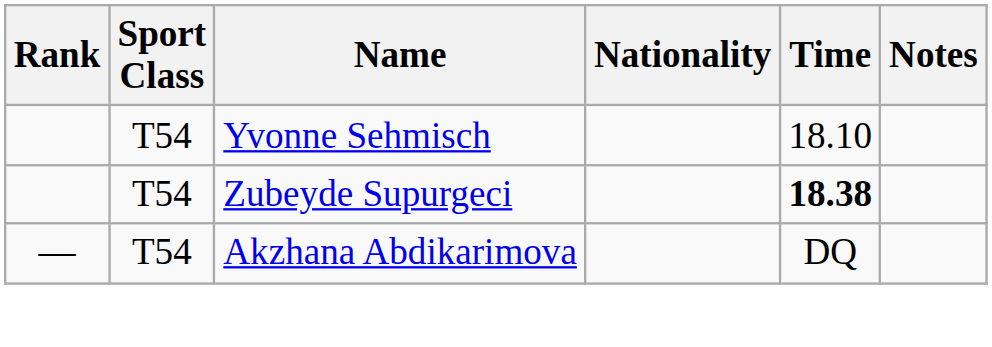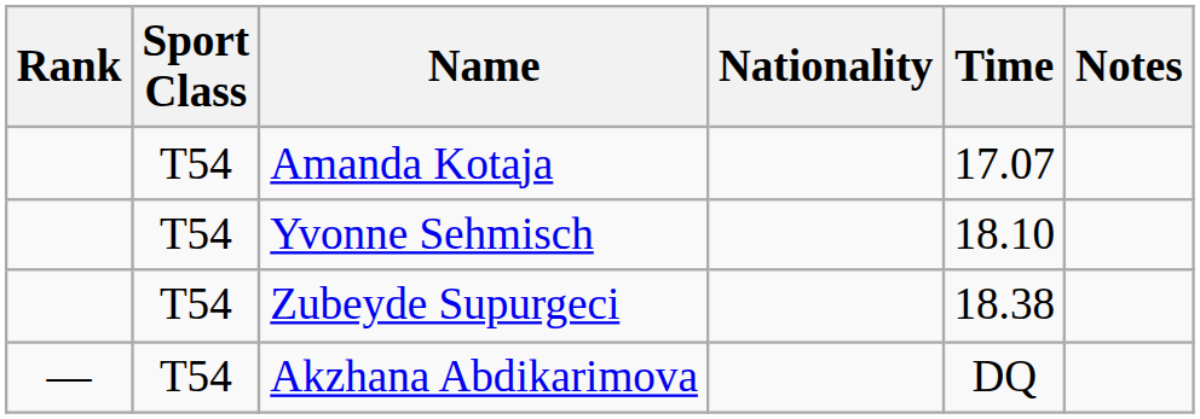+ row: T54 | Amanda Kotaja | 17.07
Zubeyde Supurgeci | Time: bold -> normal
